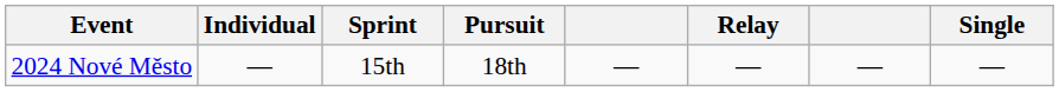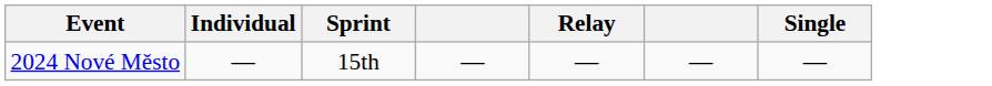- column: Pursuit | 18th
